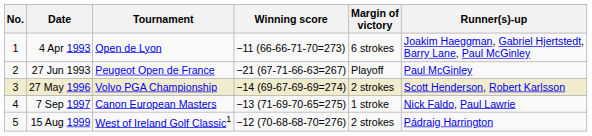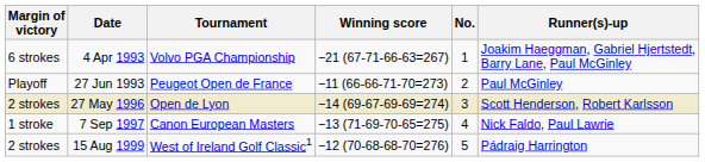columns swapped: No. <-> Margin of victory
4 Apr 1993 | Tournament: Open de Lyon -> Volvo PGA Championship
4 Apr 1993 | Winning score: −11 (66-66-71-70=273) -> −21 (67-71-66-63=267)
27 Jun 1993 | Winning score: −21 (67-71-66-63=267) -> −11 (66-66-71-70=273)
27 May 1996 | Tournament: Volvo PGA Championship -> Open de Lyon
